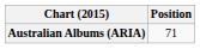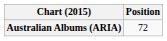Australian Albums (ARIA) | Position: 71 -> 72
